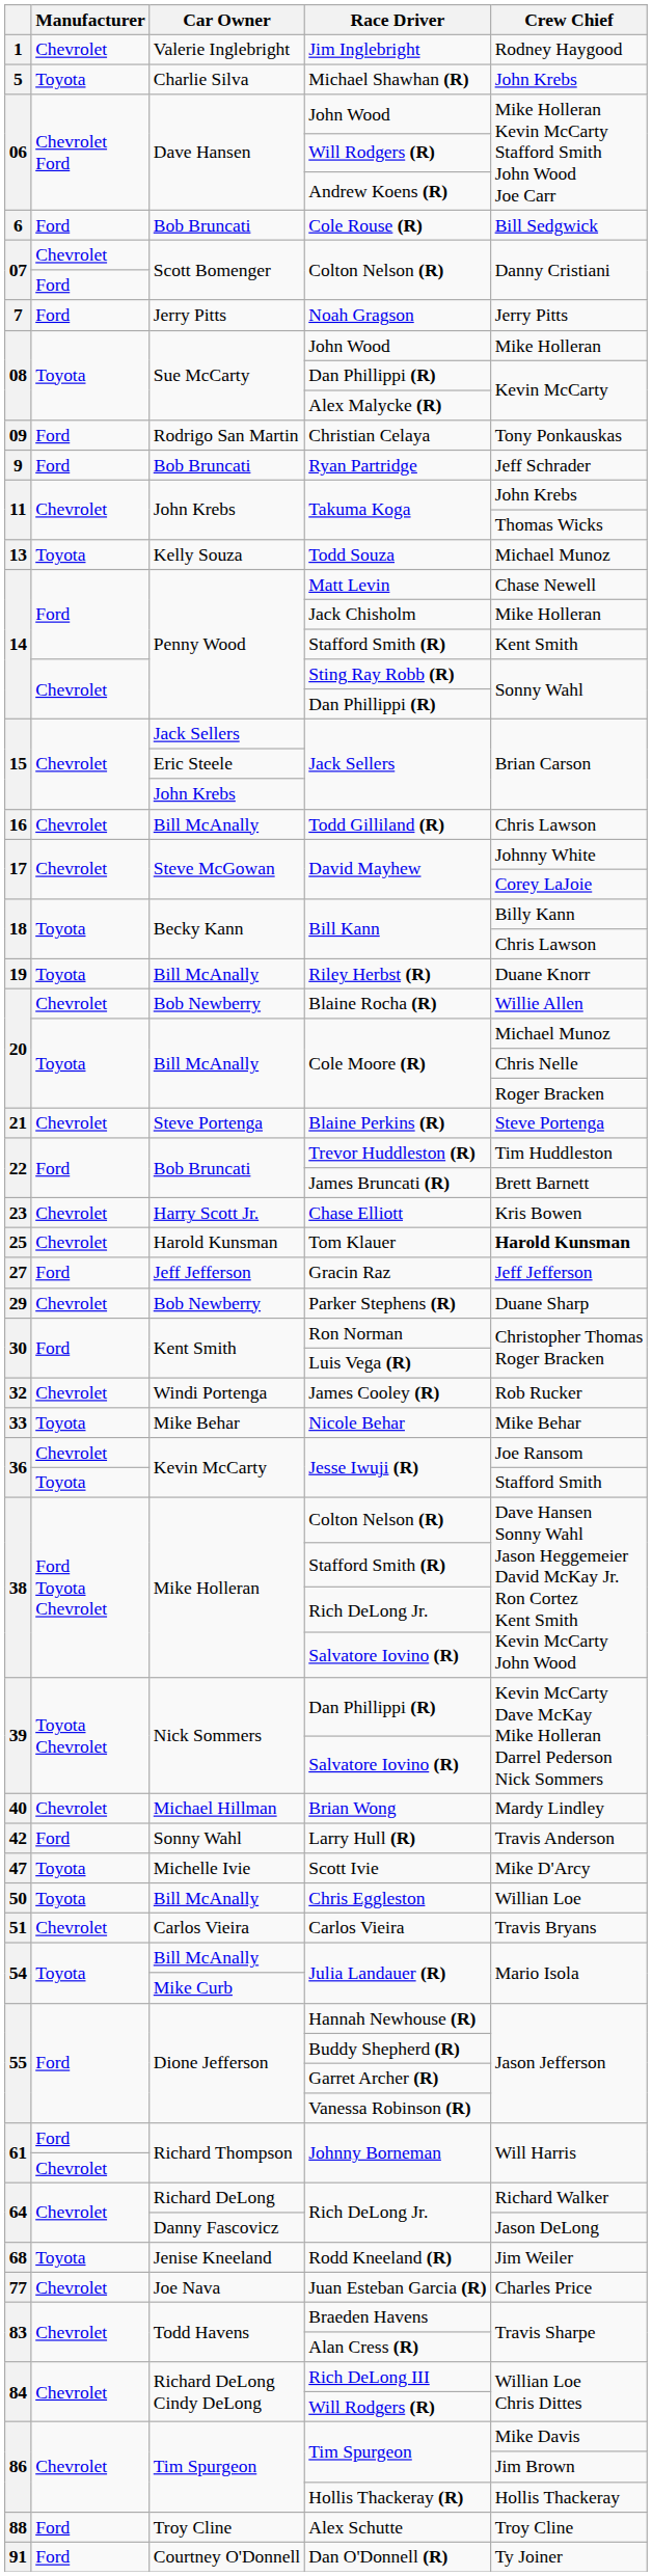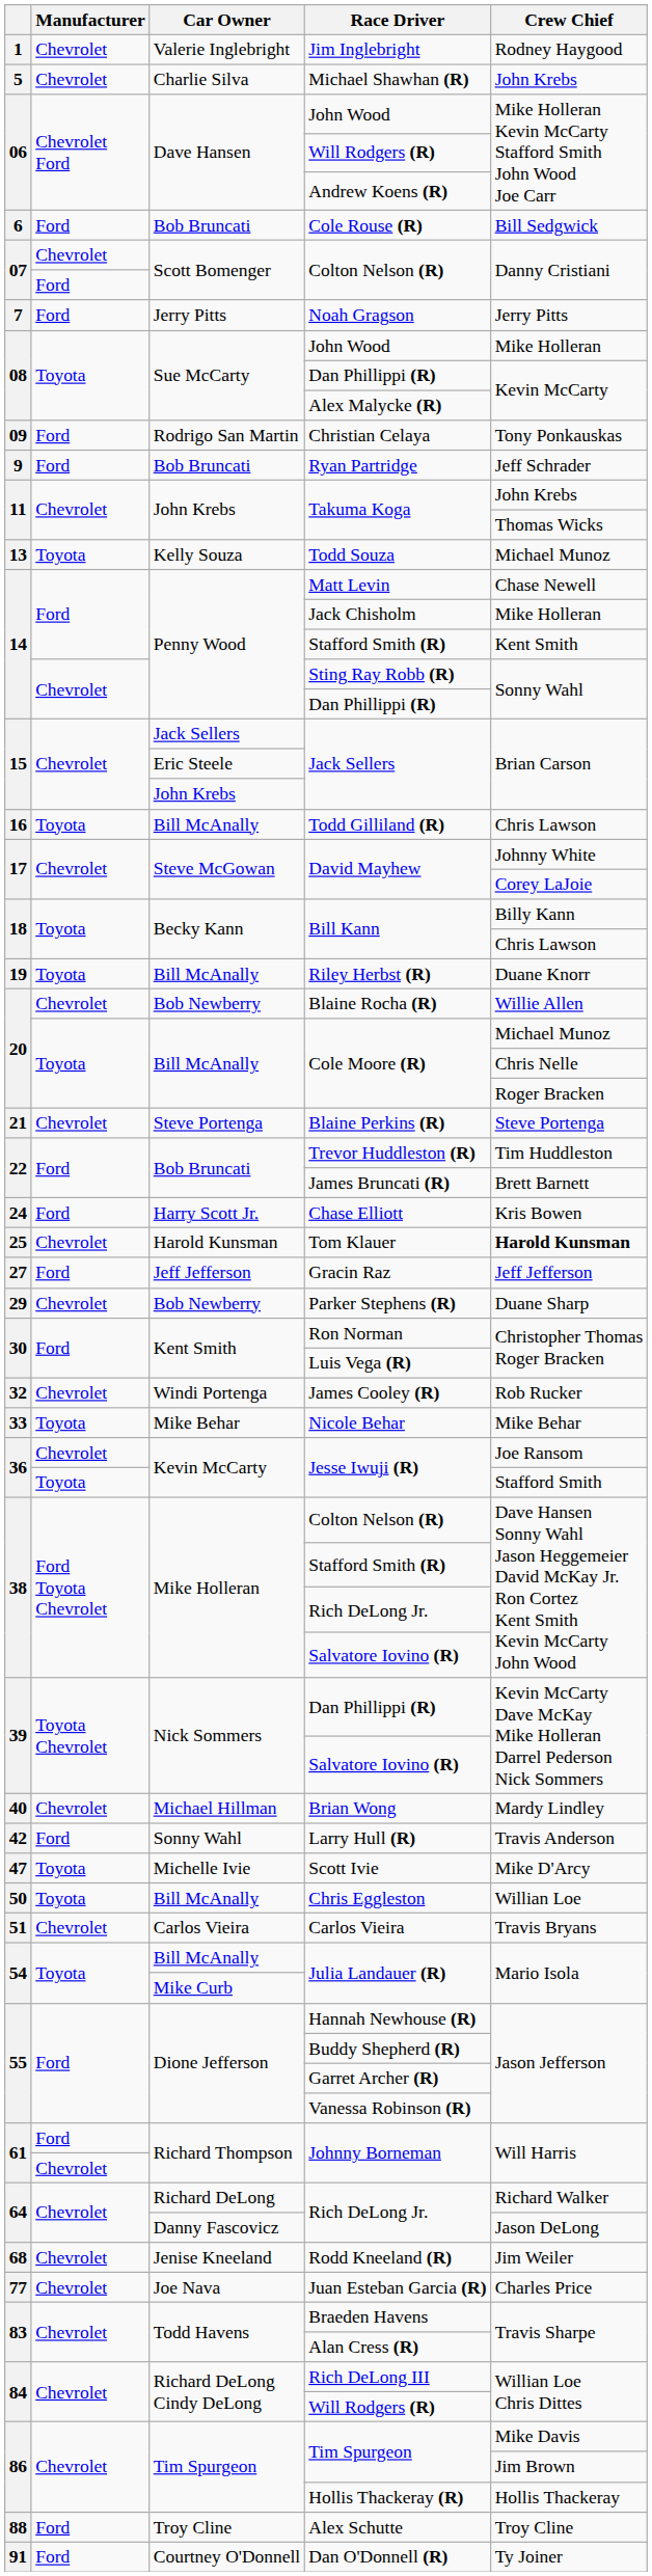Michael Shawhan (R) | Manufacturer: Toyota -> Chevrolet
Todd Gilliland (R) | Manufacturer: Chevrolet -> Toyota
Chase Elliott | column 1: 23 -> 24
Chase Elliott | Manufacturer: Chevrolet -> Ford
Rodd Kneeland (R) | Manufacturer: Toyota -> Chevrolet
